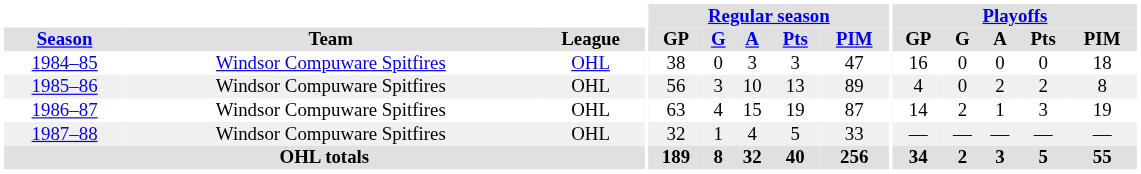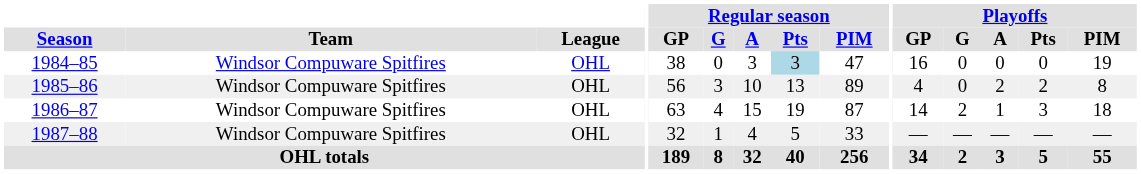1984–85 | Regular season / Pts: no background -> lightblue background
1984–85 | Playoffs / PIM: 18 -> 19
1986–87 | Playoffs / PIM: 19 -> 18
